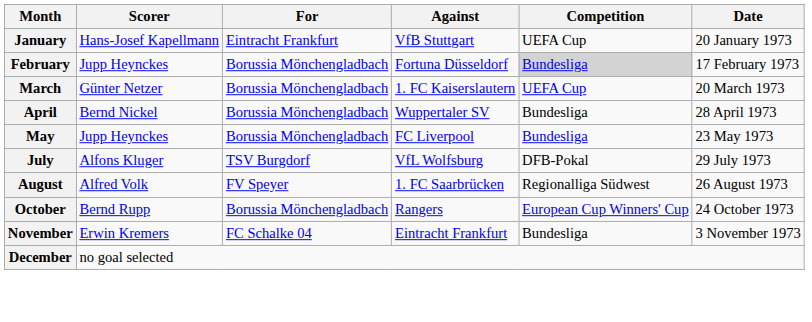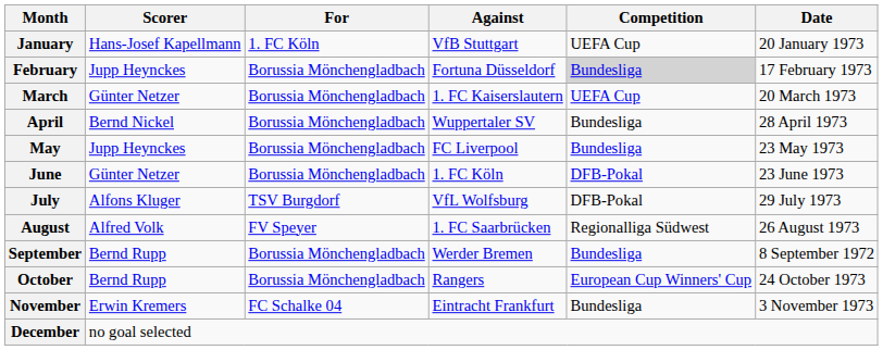January | For: Eintracht Frankfurt -> 1. FC Köln
+ row: June | Günter Netzer | Borussia Mönchengladbach | 1. FC Köln | DFB-Pokal | 23 June 1973
+ row: September | Bernd Rupp | Borussia Mönchengladbach | Werder Bremen | Bundesliga | 8 September 1972
